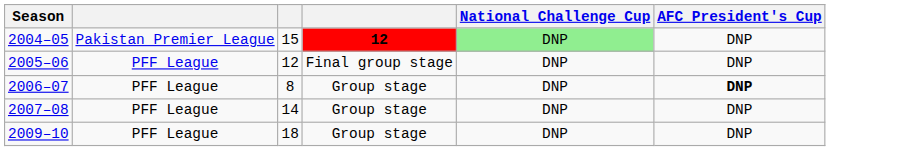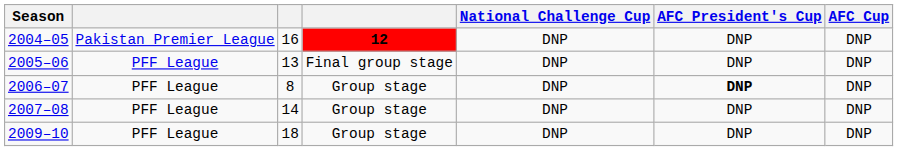+ column: AFC Cup | DNP | DNP | DNP | DNP | DNP
2004–05 | column 3: 15 -> 16
2004–05 | National Challenge Cup: lightgreen background -> no background
2005–06 | column 3: 12 -> 13
